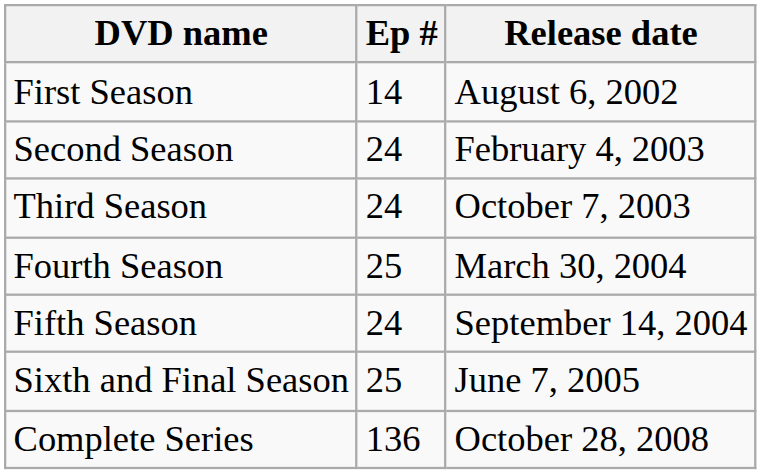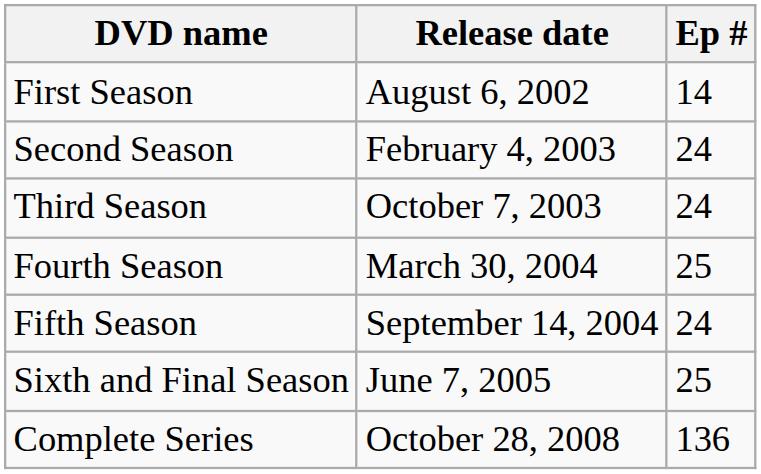columns swapped: Ep # <-> Release date
